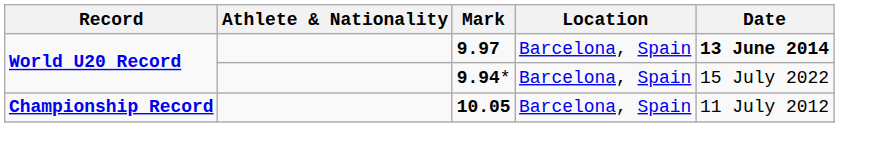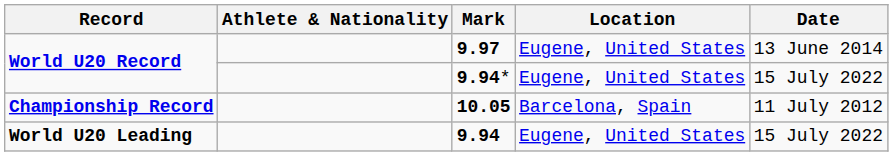9.97 | Location: Barcelona, Spain -> Eugene, United States
9.97 | Date: bold -> normal
9.94* | Location: Barcelona, Spain -> Eugene, United States
+ row: World U20 Leading | 9.94 | Eugene, United States | 15 July 2022
